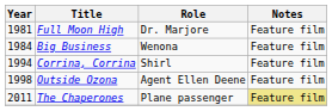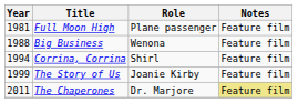Full Moon High | Role: Dr. Marjore -> Plane passenger
Big Business | Year: 1984 -> 1988
- row: 1998 | Outside Ozona | Agent Ellen Deene | Feature film
+ row: 1999 | The Story of Us | Joanie Kirby | Feature film
The Chaperones | Role: Plane passenger -> Dr. Marjore
